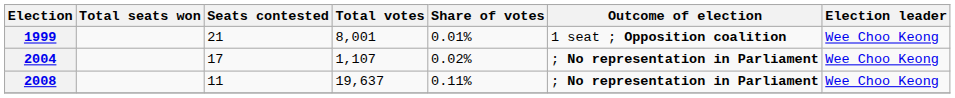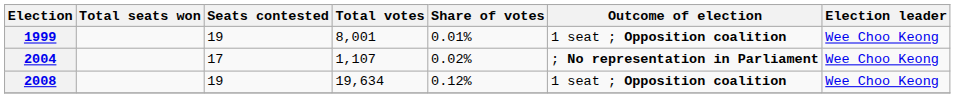1999 | Seats contested: 21 -> 19
2008 | Seats contested: 11 -> 19
2008 | Total votes: 19,637 -> 19,634
2008 | Share of votes: 0.11% -> 0.12%
2008 | Outcome of election: ; No representation in Parliament -> 1 seat ; Opposition coalition
